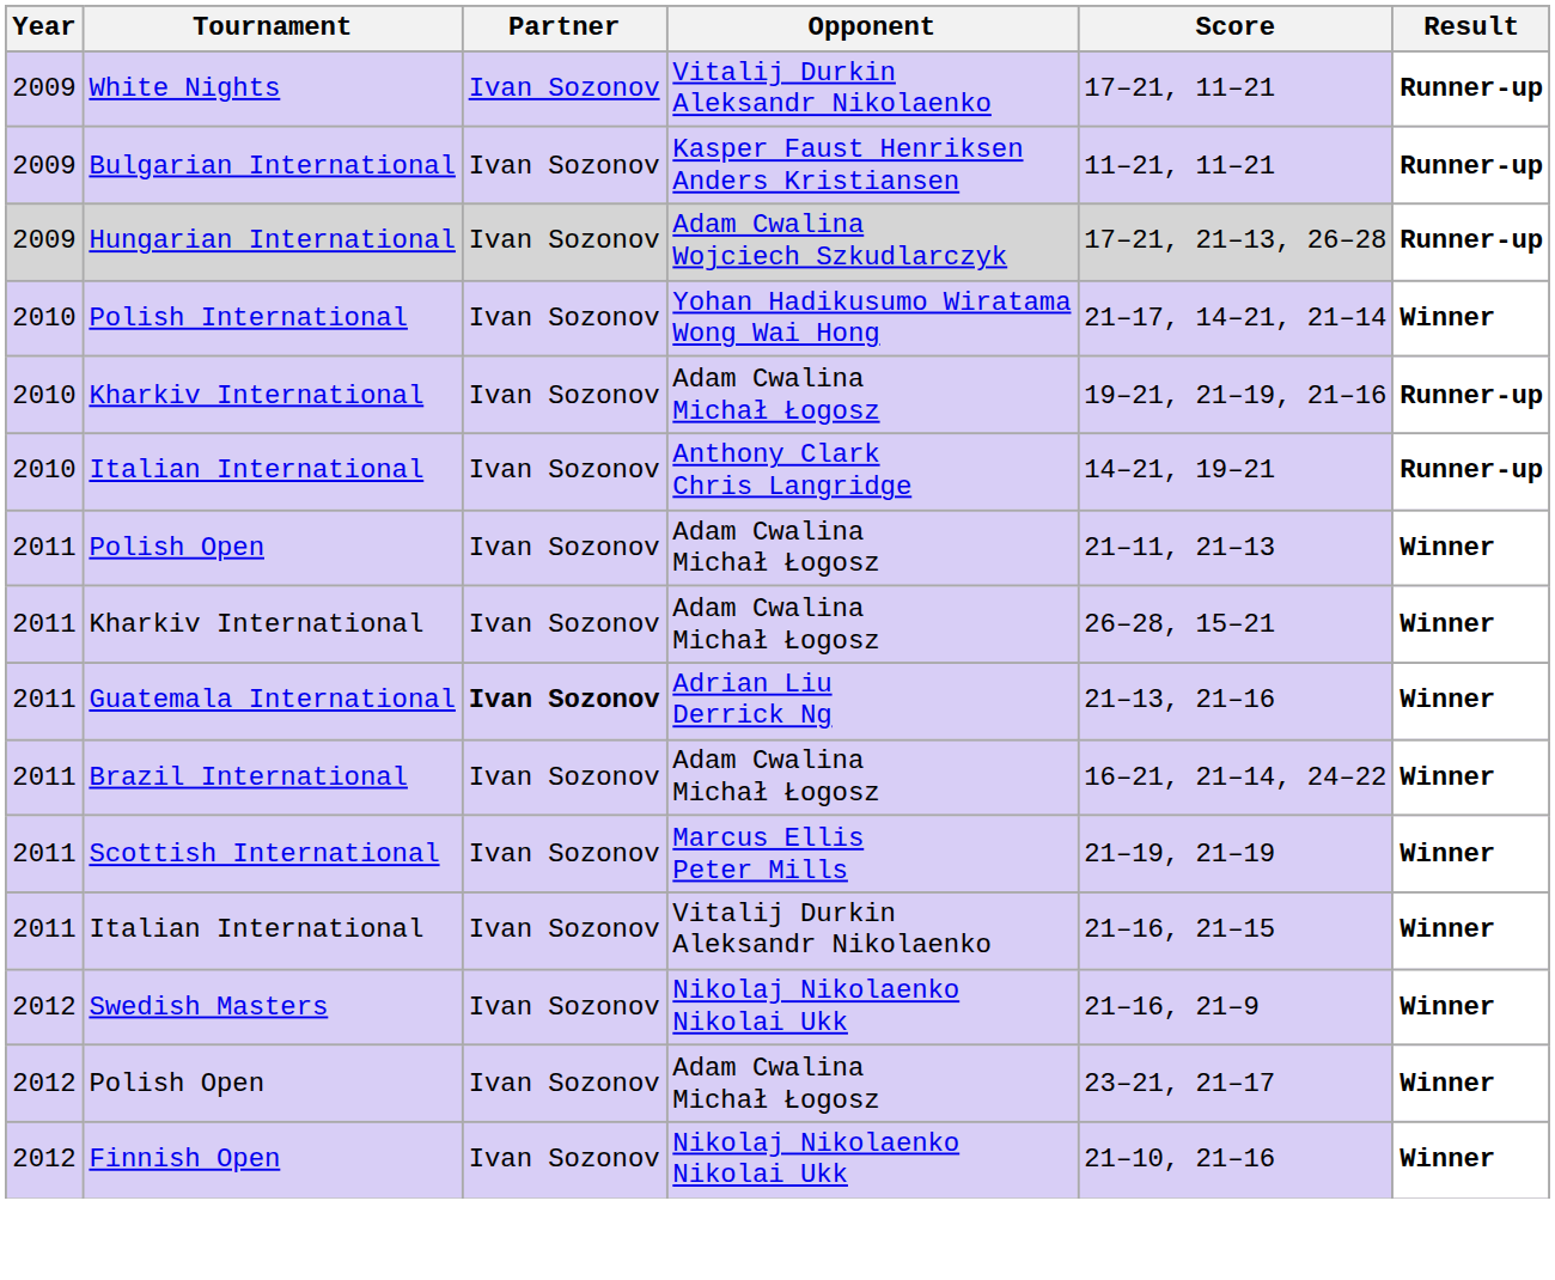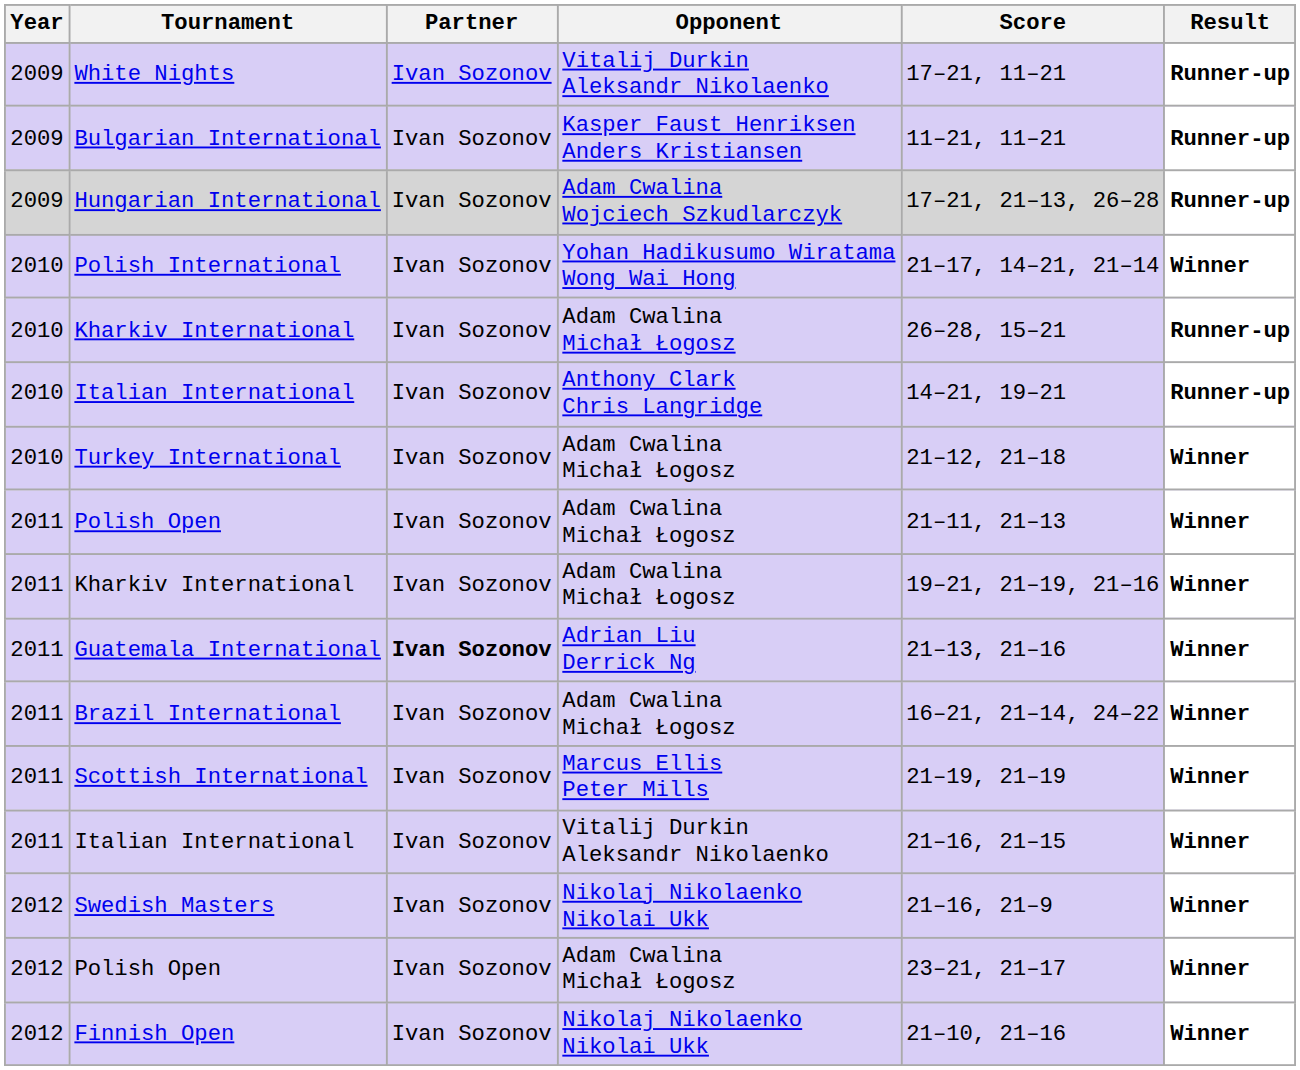2010 / Kharkiv International | Score: 19–21, 21–19, 21–16 -> 26–28, 15–21
+ row: 2010 | Turkey International | Ivan Sozonov | Adam Cwalina Michał Łogosz | 21–12, 21–18 | Winner
2011 / Kharkiv International | Score: 26–28, 15–21 -> 19–21, 21–19, 21–16
